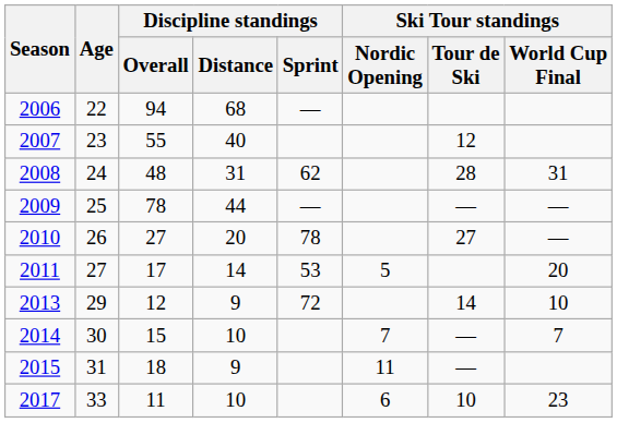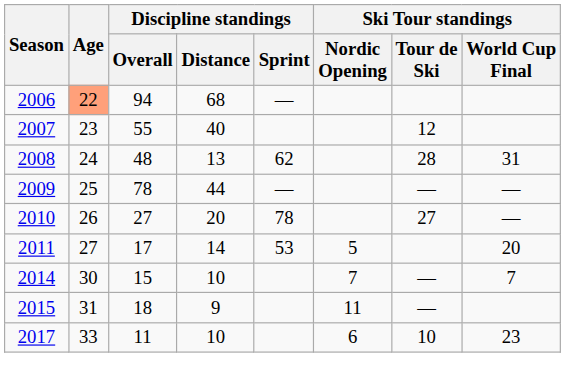2006 | Age: no background -> lightsalmon background
2008 | Discipline standings / Distance: 31 -> 13
- row: 2013 | 29 | 12 | 9 | 72 | 14 | 10
